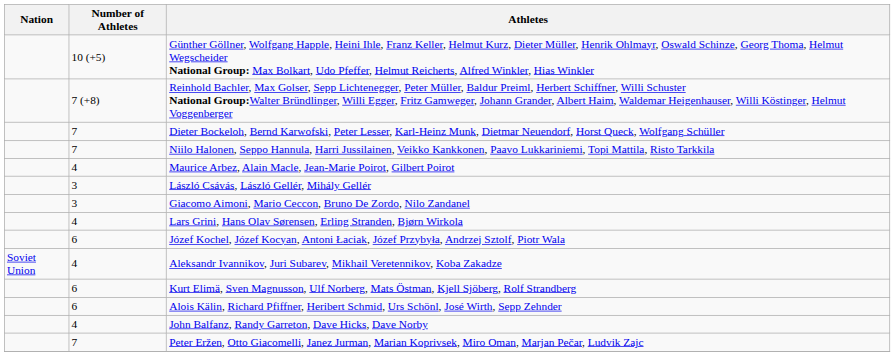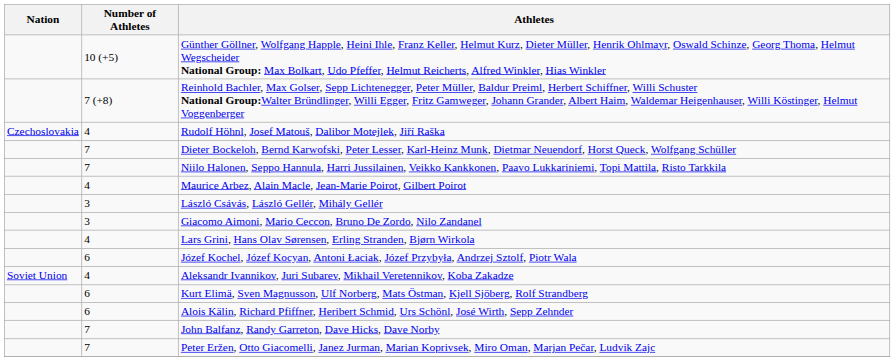+ row: Czechoslovakia | 4 | Rudolf Höhnl, Josef Matouš, Dalibor Motejlek, Jiří Raška
John Balfanz, Randy Garreton, Dave Hicks, Dave Norby | Number of Athletes: 4 -> 7
